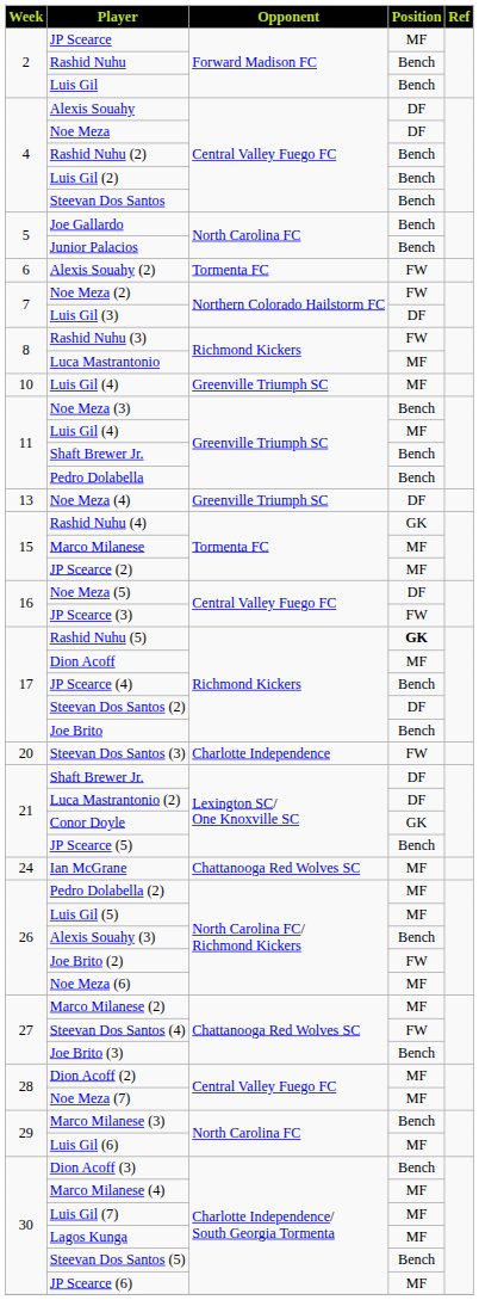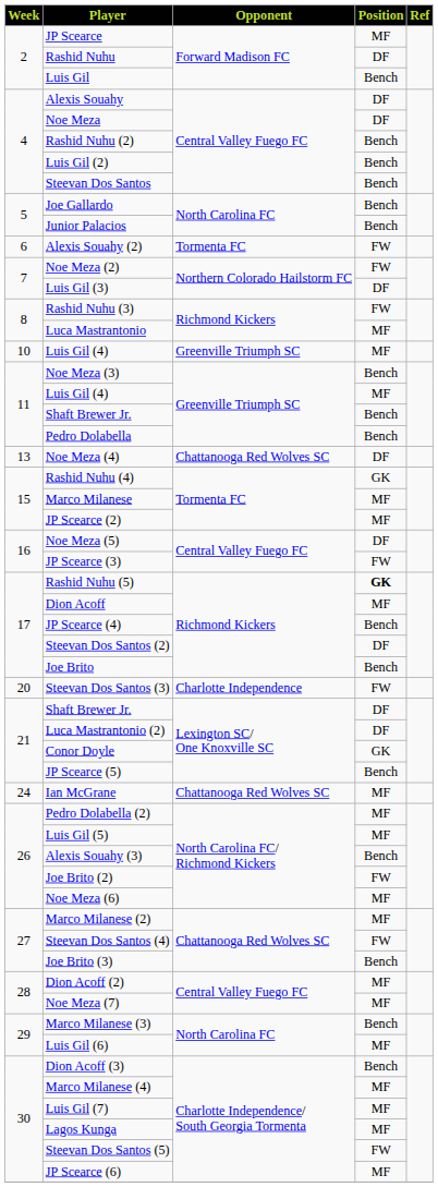Rashid Nuhu | Position: Bench -> DF
Noe Meza (4) | Opponent: Greenville Triumph SC -> Chattanooga Red Wolves SC
Steevan Dos Santos (5) | Position: Bench -> FW
